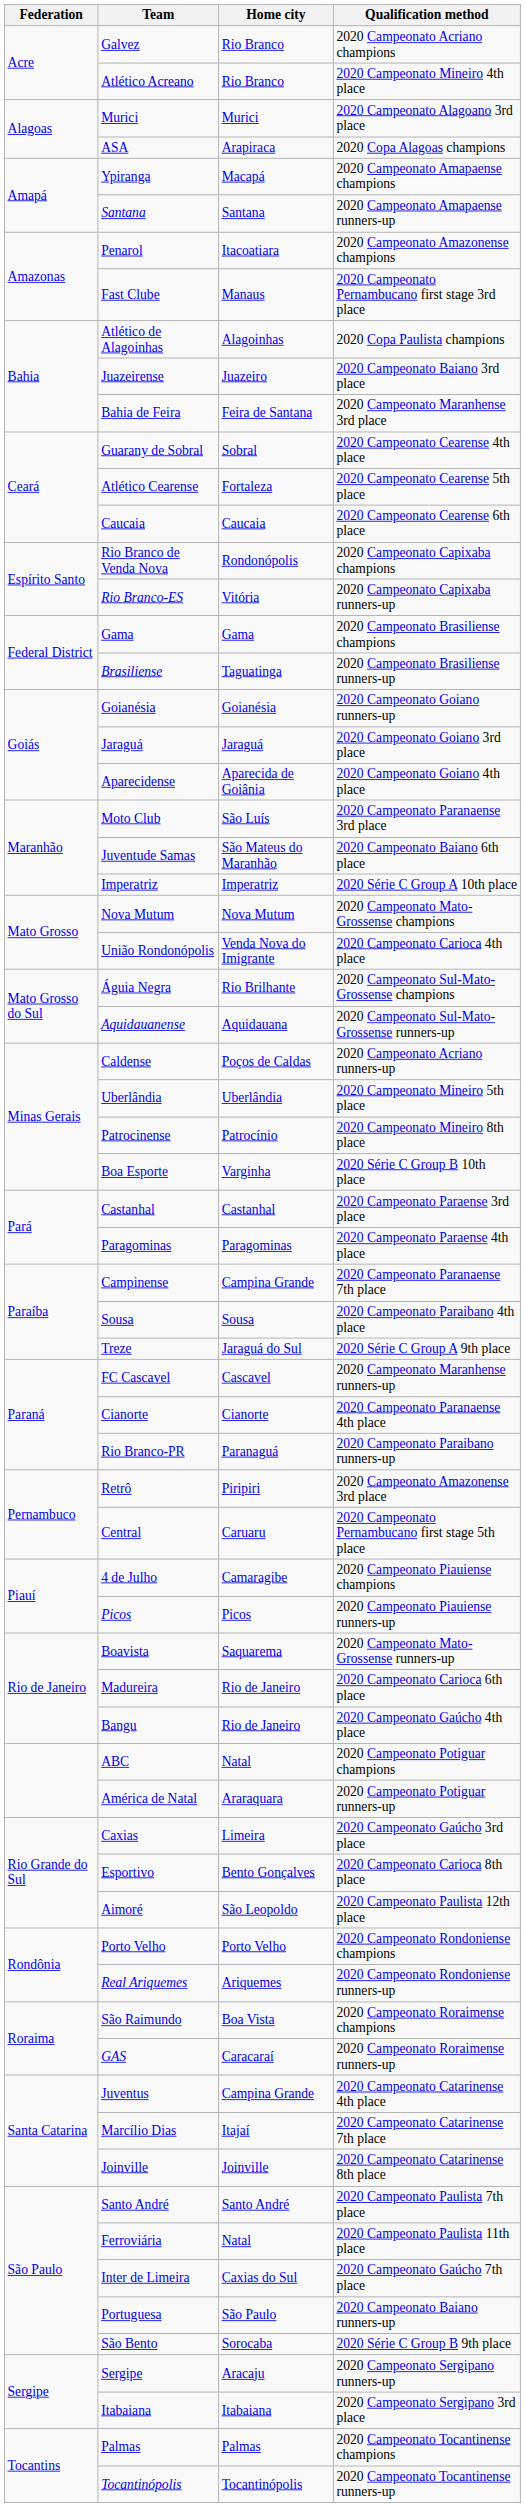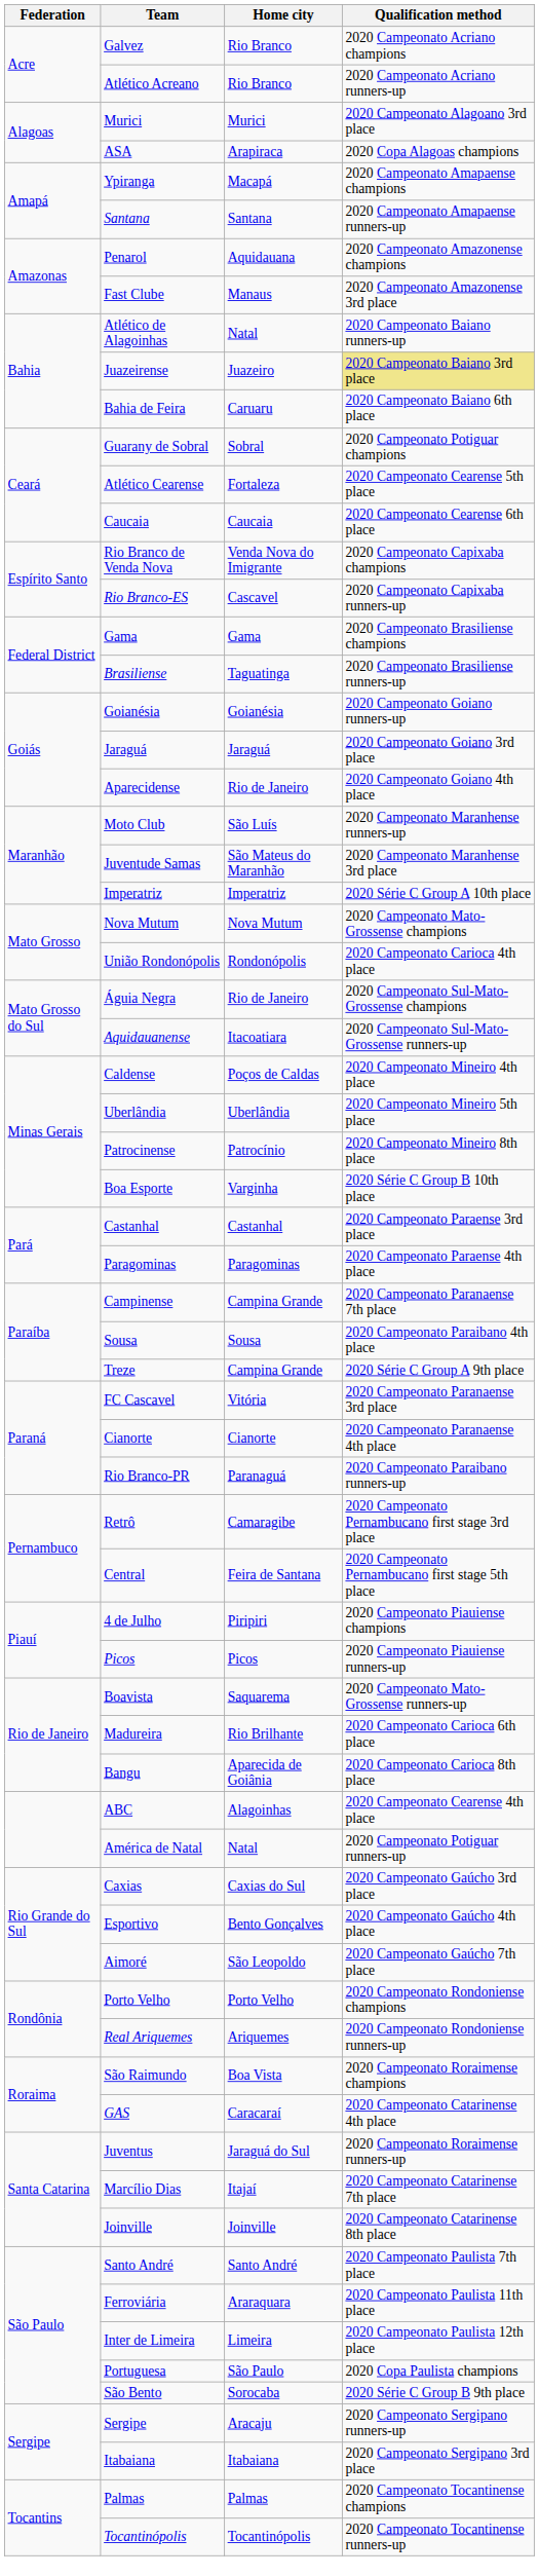Atlético Acreano | Qualification method: 2020 Campeonato Mineiro 4th place -> 2020 Campeonato Acriano runners-up
Penarol | Home city: Itacoatiara -> Aquidauana
Fast Clube | Qualification method: 2020 Campeonato Pernambucano first stage 3rd place -> 2020 Campeonato Amazonense 3rd place
Atlético de Alagoinhas | Home city: Alagoinhas -> Natal
Atlético de Alagoinhas | Qualification method: 2020 Copa Paulista champions -> 2020 Campeonato Baiano runners-up
Juazeirense | Qualification method: no background -> khaki background
Bahia de Feira | Home city: Feira de Santana -> Caruaru
Bahia de Feira | Qualification method: 2020 Campeonato Maranhense 3rd place -> 2020 Campeonato Baiano 6th place
Guarany de Sobral | Qualification method: 2020 Campeonato Cearense 4th place -> 2020 Campeonato Potiguar champions
Rio Branco de Venda Nova | Home city: Rondonópolis -> Venda Nova do Imigrante
Rio Branco-ES | Home city: Vitória -> Cascavel
Aparecidense | Home city: Aparecida de Goiânia -> Rio de Janeiro
Moto Club | Qualification method: 2020 Campeonato Paranaense 3rd place -> 2020 Campeonato Maranhense runners-up
Juventude Samas | Qualification method: 2020 Campeonato Baiano 6th place -> 2020 Campeonato Maranhense 3rd place
União Rondonópolis | Home city: Venda Nova do Imigrante -> Rondonópolis
Águia Negra | Home city: Rio Brilhante -> Rio de Janeiro
Aquidauanense | Home city: Aquidauana -> Itacoatiara
Caldense | Qualification method: 2020 Campeonato Acriano runners-up -> 2020 Campeonato Mineiro 4th place
Treze | Home city: Jaraguá do Sul -> Campina Grande
FC Cascavel | Home city: Cascavel -> Vitória
FC Cascavel | Qualification method: 2020 Campeonato Maranhense runners-up -> 2020 Campeonato Paranaense 3rd place
Retrô | Home city: Piripiri -> Camaragibe
Retrô | Qualification method: 2020 Campeonato Amazonense 3rd place -> 2020 Campeonato Pernambucano first stage 3rd place
Central | Home city: Caruaru -> Feira de Santana
4 de Julho | Home city: Camaragibe -> Piripiri
Madureira | Home city: Rio de Janeiro -> Rio Brilhante
Bangu | Home city: Rio de Janeiro -> Aparecida de Goiânia
Bangu | Qualification method: 2020 Campeonato Gaúcho 4th place -> 2020 Campeonato Carioca 8th place
ABC | Home city: Natal -> Alagoinhas
ABC | Qualification method: 2020 Campeonato Potiguar champions -> 2020 Campeonato Cearense 4th place
América de Natal | Home city: Araraquara -> Natal
Caxias | Home city: Limeira -> Caxias do Sul
Esportivo | Qualification method: 2020 Campeonato Carioca 8th place -> 2020 Campeonato Gaúcho 4th place
Aimoré | Qualification method: 2020 Campeonato Paulista 12th place -> 2020 Campeonato Gaúcho 7th place
GAS | Qualification method: 2020 Campeonato Roraimense runners-up -> 2020 Campeonato Catarinense 4th place
Juventus | Home city: Campina Grande -> Jaraguá do Sul
Juventus | Qualification method: 2020 Campeonato Catarinense 4th place -> 2020 Campeonato Roraimense runners-up
Ferroviária | Home city: Natal -> Araraquara
Inter de Limeira | Home city: Caxias do Sul -> Limeira
Inter de Limeira | Qualification method: 2020 Campeonato Gaúcho 7th place -> 2020 Campeonato Paulista 12th place
Portuguesa | Qualification method: 2020 Campeonato Baiano runners-up -> 2020 Copa Paulista champions
